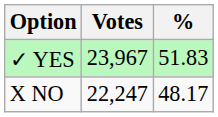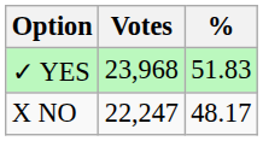✓ YES | Votes: 23,967 -> 23,968
